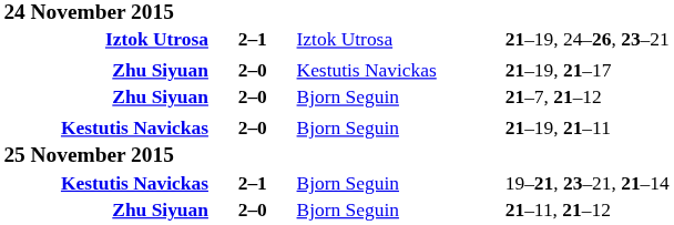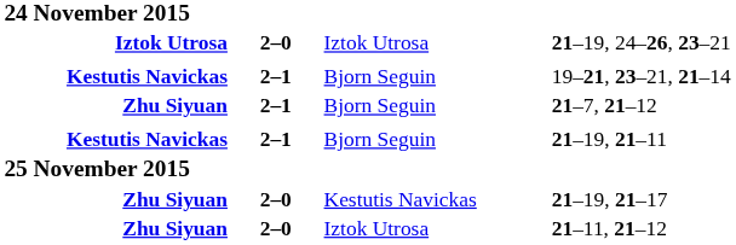21–19, 24–26, 23–21 | column 2: 2–1 -> 2–0
rows swapped: 21–19, 21–17 <-> 19–21, 23–21, 21–14
21–7, 21–12 | column 2: 2–0 -> 2–1
21–19, 21–11 | column 2: 2–0 -> 2–1
21–11, 21–12 | column 3: Bjorn Seguin -> Iztok Utrosa
